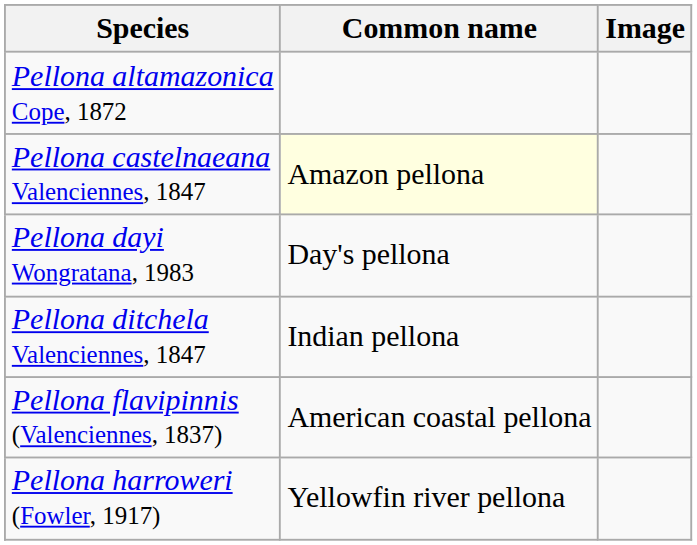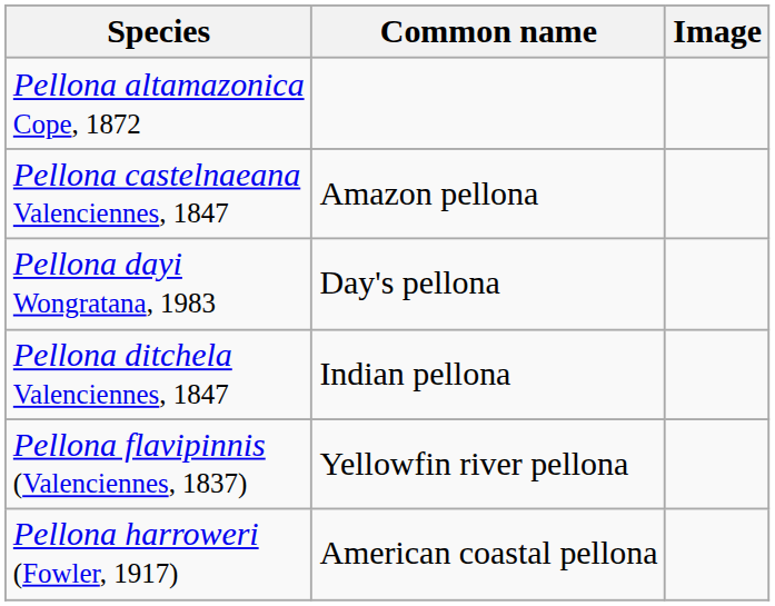Pellona castelnaeana Valenciennes, 1847 | Common name: lightyellow background -> no background
Pellona flavipinnis (Valenciennes, 1837) | Common name: American coastal pellona -> Yellowfin river pellona
Pellona harroweri (Fowler, 1917) | Common name: Yellowfin river pellona -> American coastal pellona
